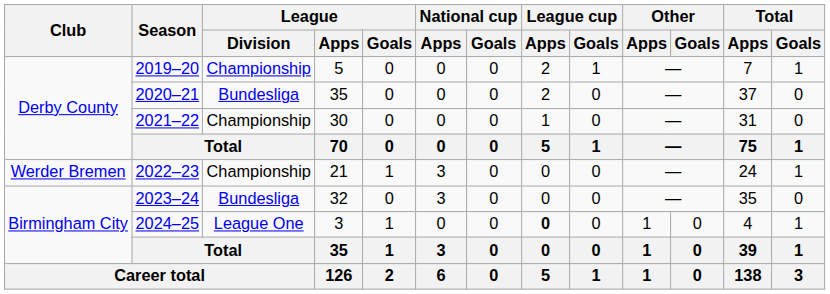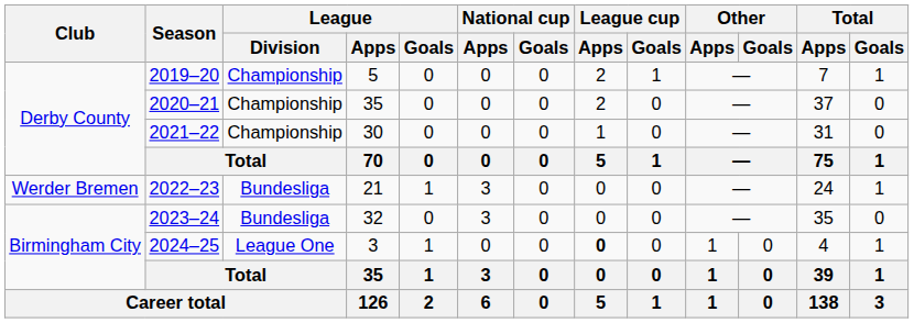2020–21 | League / Division: Bundesliga -> Championship
2022–23 | League / Division: Championship -> Bundesliga
